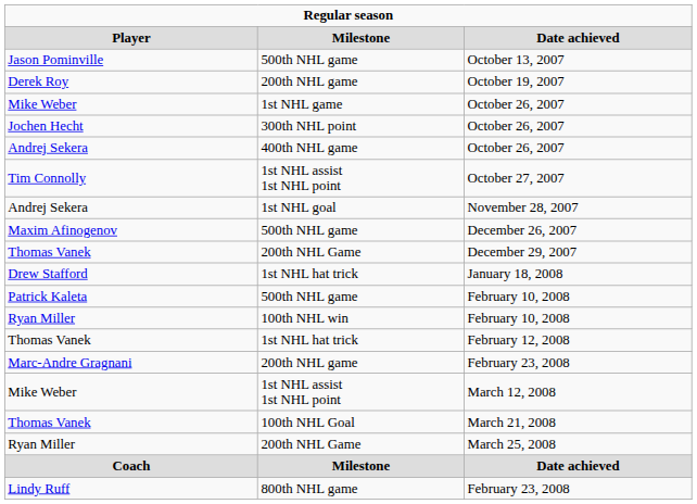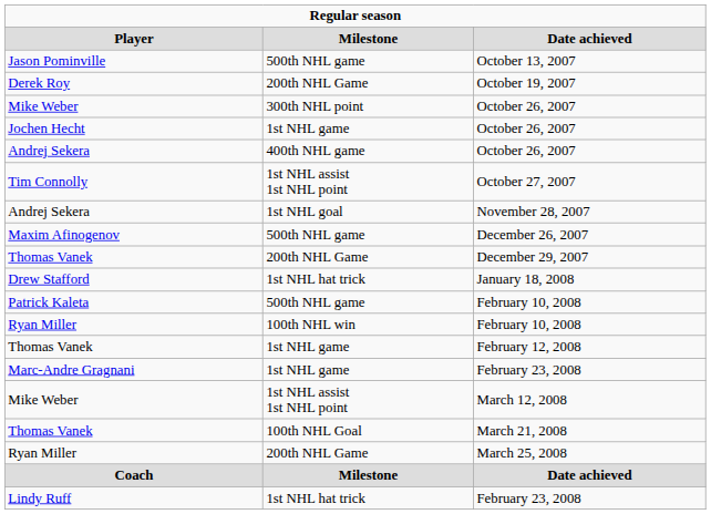Derek Roy | column 2: 200th NHL game -> 200th NHL Game
Mike Weber / October 26, 2007 | column 2: 1st NHL game -> 300th NHL point
Jochen Hecht | column 2: 300th NHL point -> 1st NHL game
Thomas Vanek / February 12, 2008 | column 2: 1st NHL hat trick -> 1st NHL game
Marc-Andre Gragnani | column 2: 200th NHL game -> 1st NHL game
Lindy Ruff | column 2: 800th NHL game -> 1st NHL hat trick
